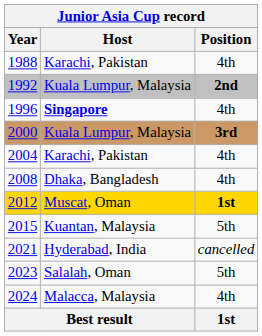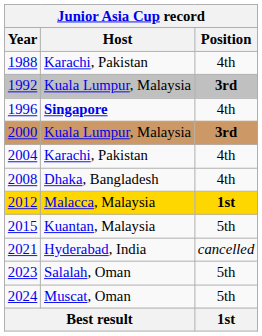1992 | Position: 2nd -> 3rd
2012 | Host: Muscat, Oman -> Malacca, Malaysia
2024 | Host: Malacca, Malaysia -> Muscat, Oman
2024 | Position: 4th -> 5th
